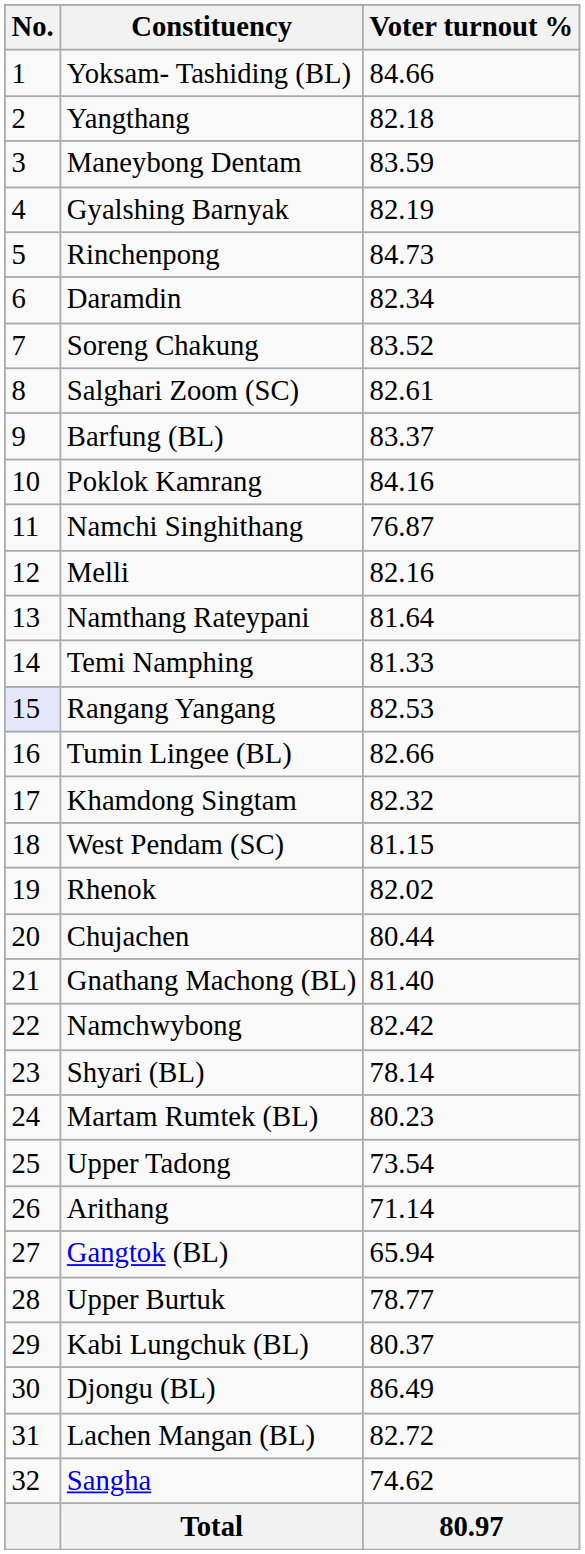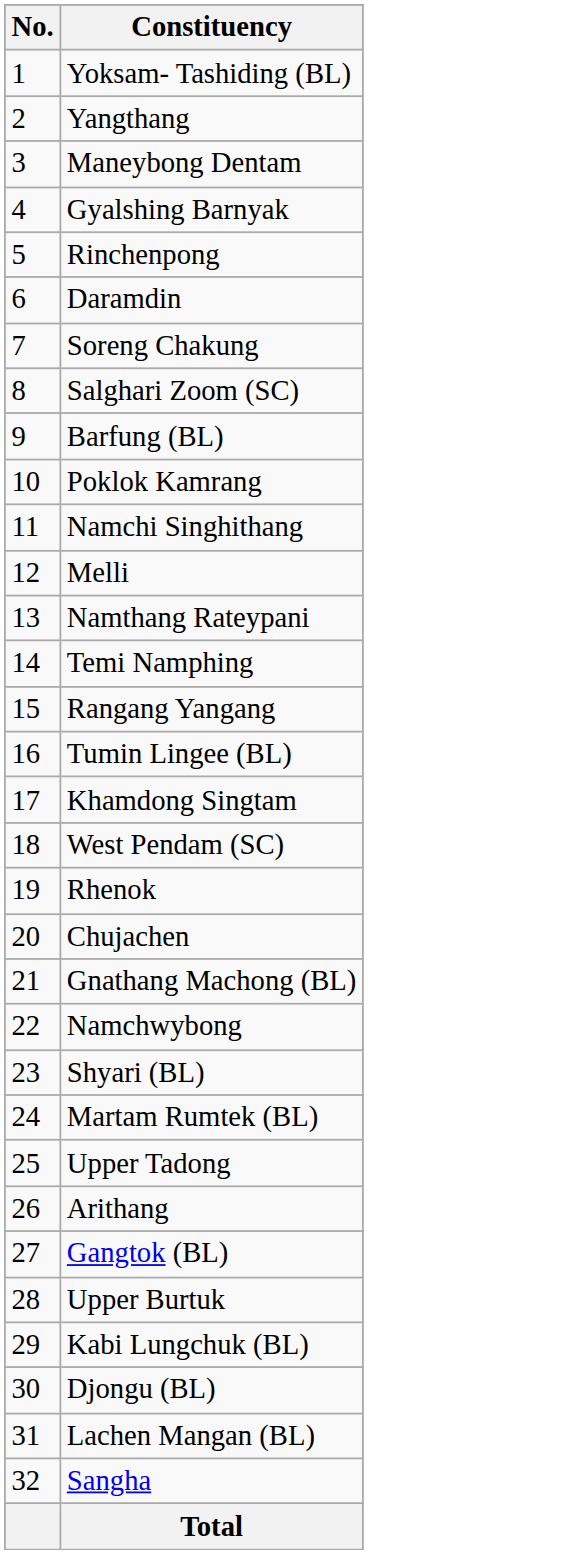- column: Voter turnout % | 84.66 | 82.18 | 83.59 | 82.19 | 84.73 | 82.34 | 83.52 | 82.61 | 83.37 | 84.16 | 76.87 | 82.16 | 81.64 | 81.33 | 82.53 | 82.66 | 82.32 | 81.15 | 82.02 | 80.44 | 81.40 | 82.42 | 78.14 | 80.23 | 73.54 | 71.14 | 65.94 | 78.77 | 80.37 | 86.49 | 82.72 | 74.62 | 80.97
Rangang Yangang | No.: lavender background -> no background
